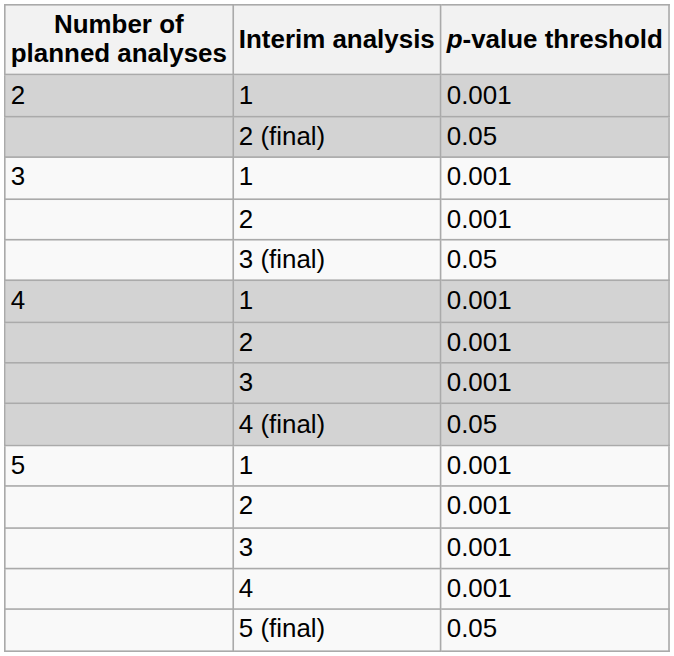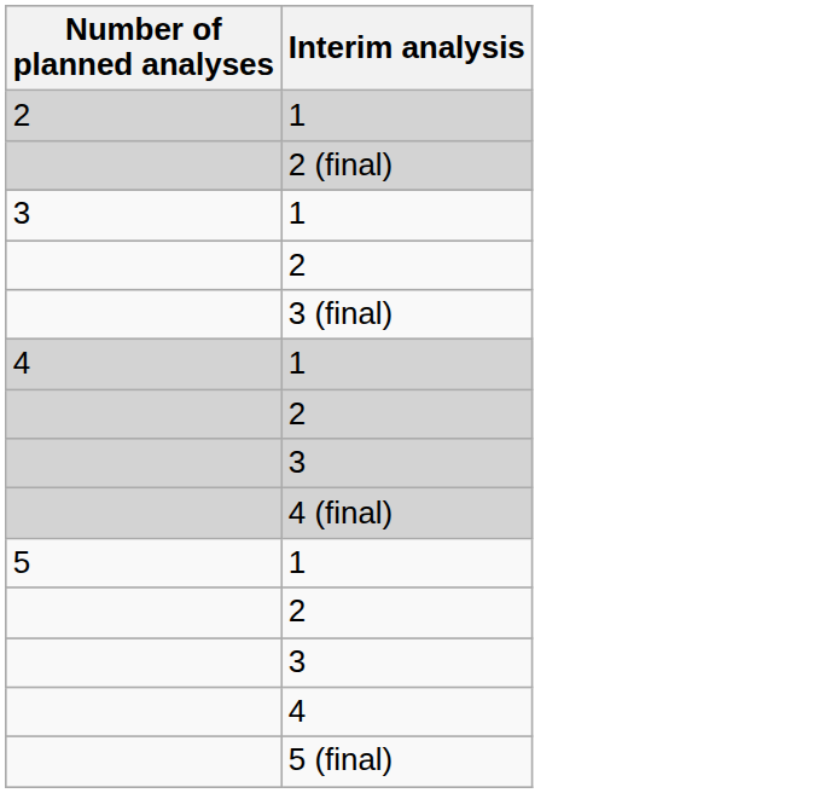- column: p-value threshold | 0.001 | 0.05 | 0.001 | 0.001 | 0.05 | 0.001 | 0.001 | 0.001 | 0.05 | 0.001 | 0.001 | 0.001 | 0.001 | 0.05
